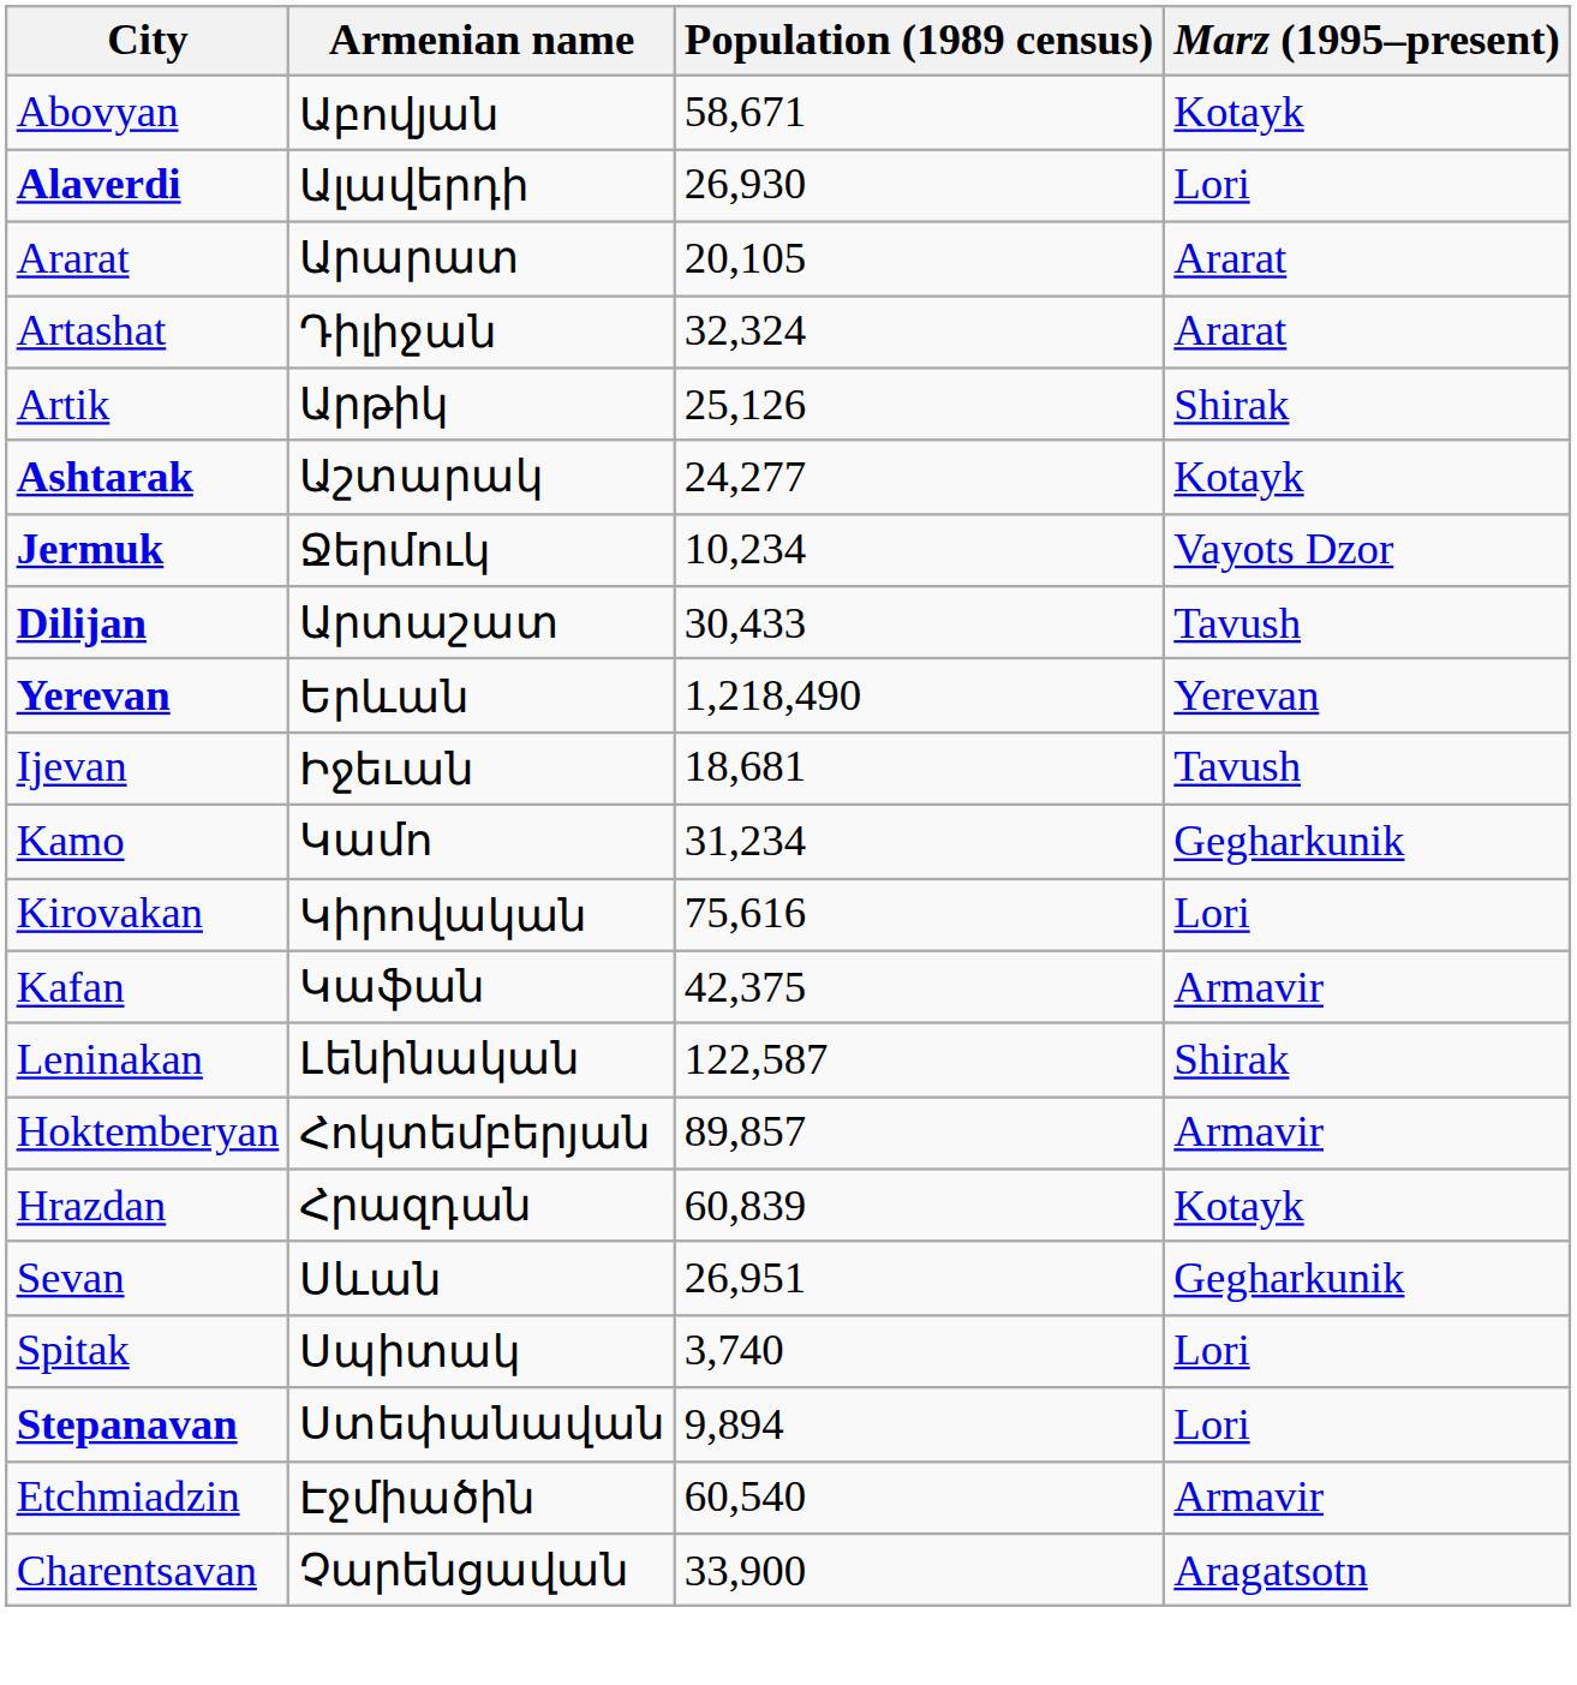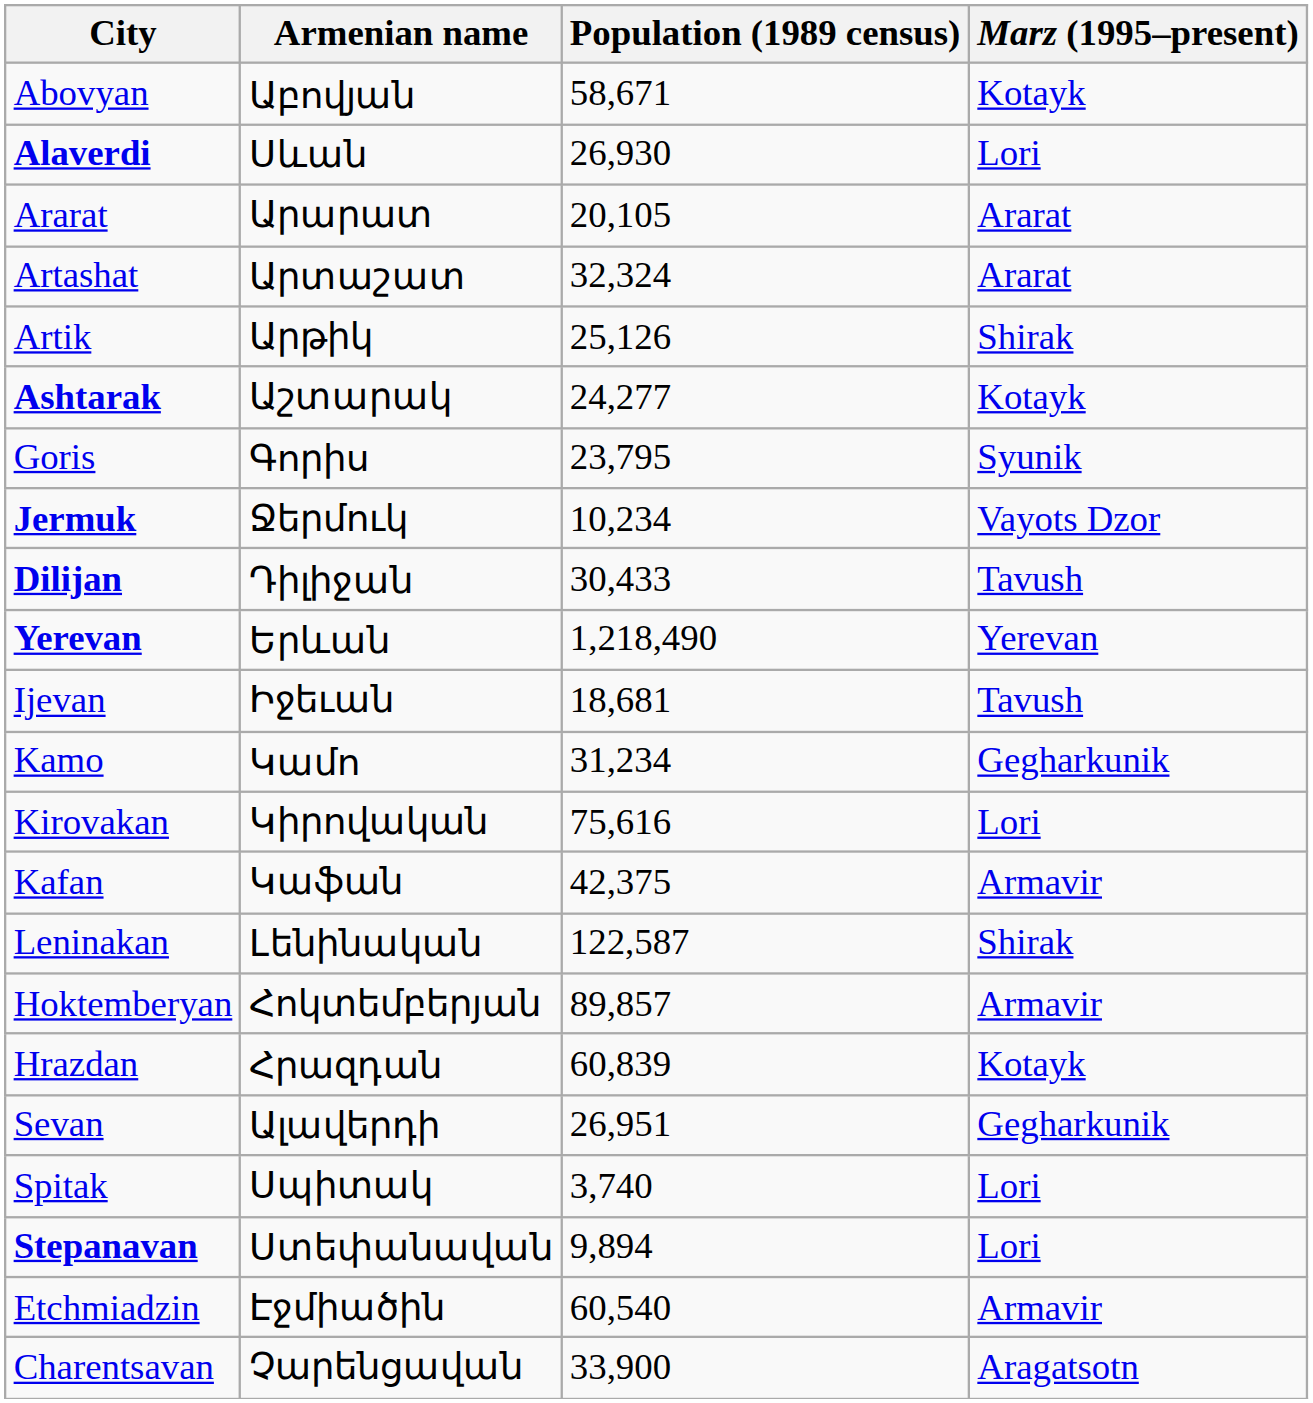Alaverdi | Armenian name: Ալավերդի -> Սևան
Artashat | Armenian name: Դիլիջան -> Արտաշատ
+ row: Goris | Գորիս | 23,795 | Syunik
Dilijan | Armenian name: Արտաշատ -> Դիլիջան
Sevan | Armenian name: Սևան -> Ալավերդի
